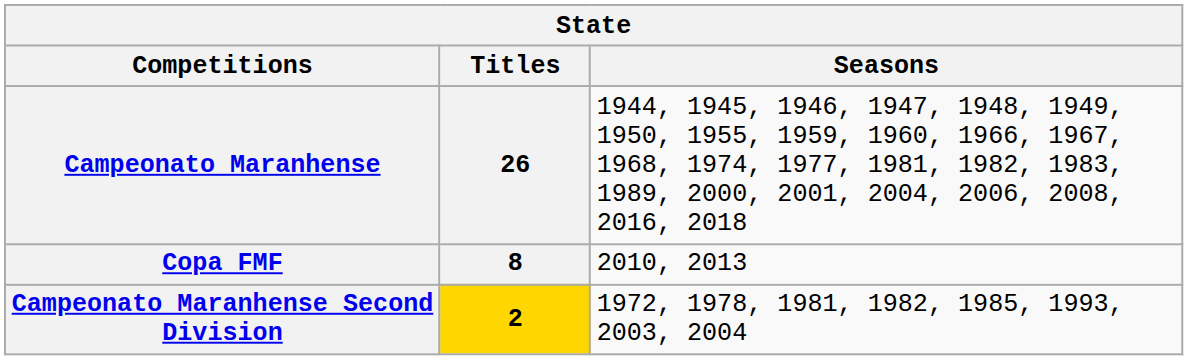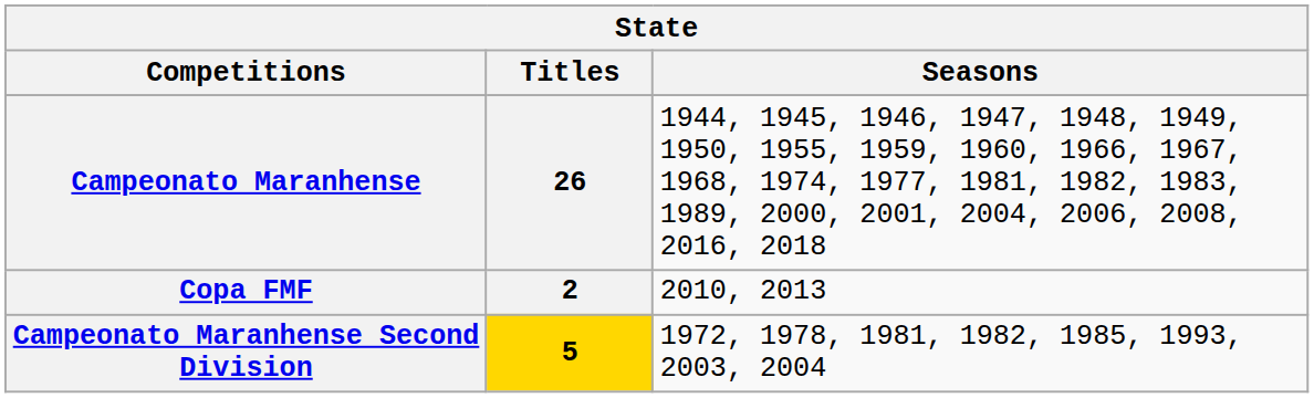Copa FMF | Titles: 8 -> 2
Campeonato Maranhense Second Division | Titles: 2 -> 5
